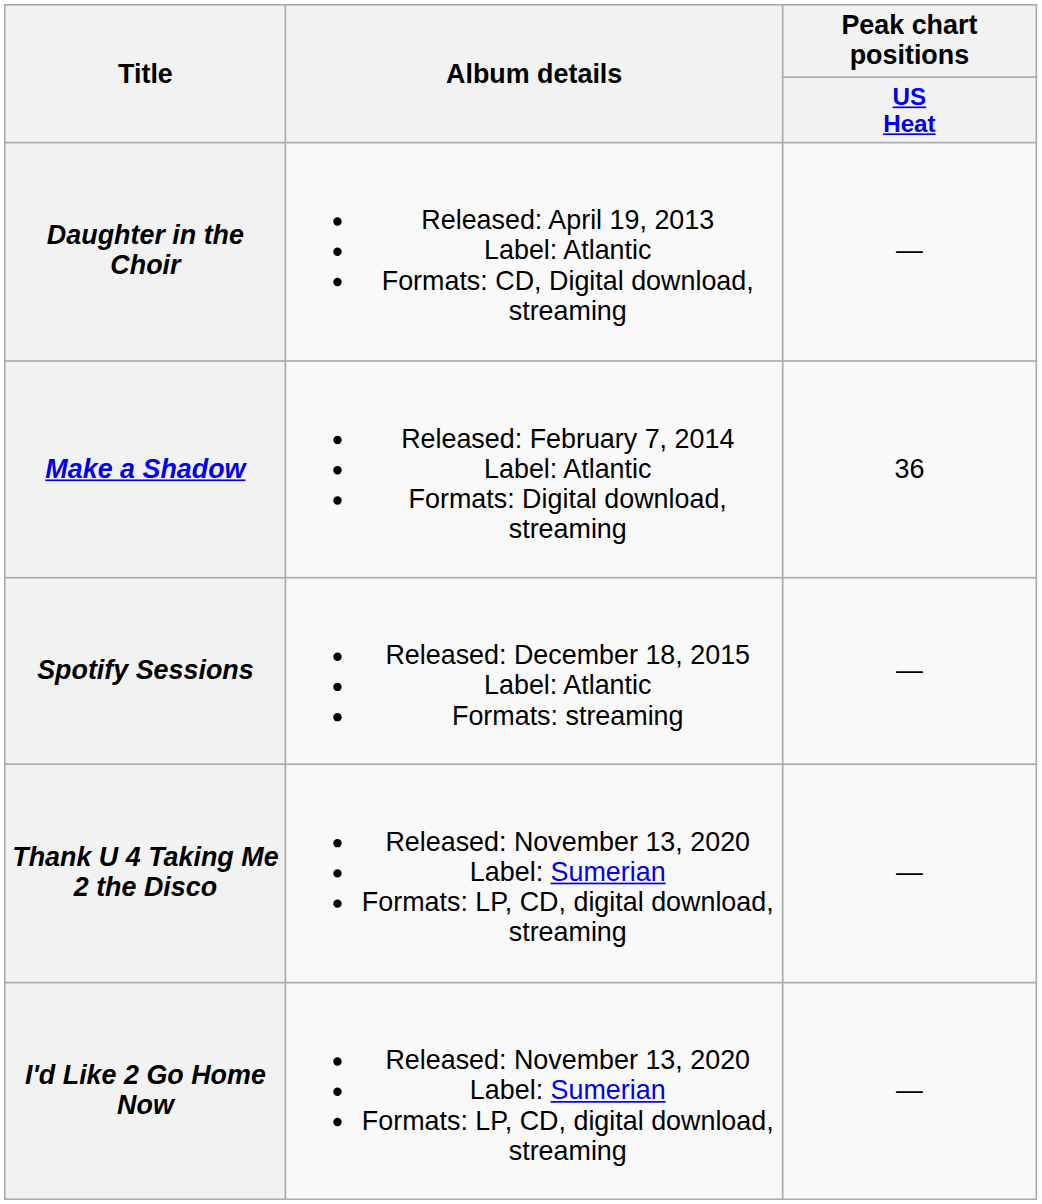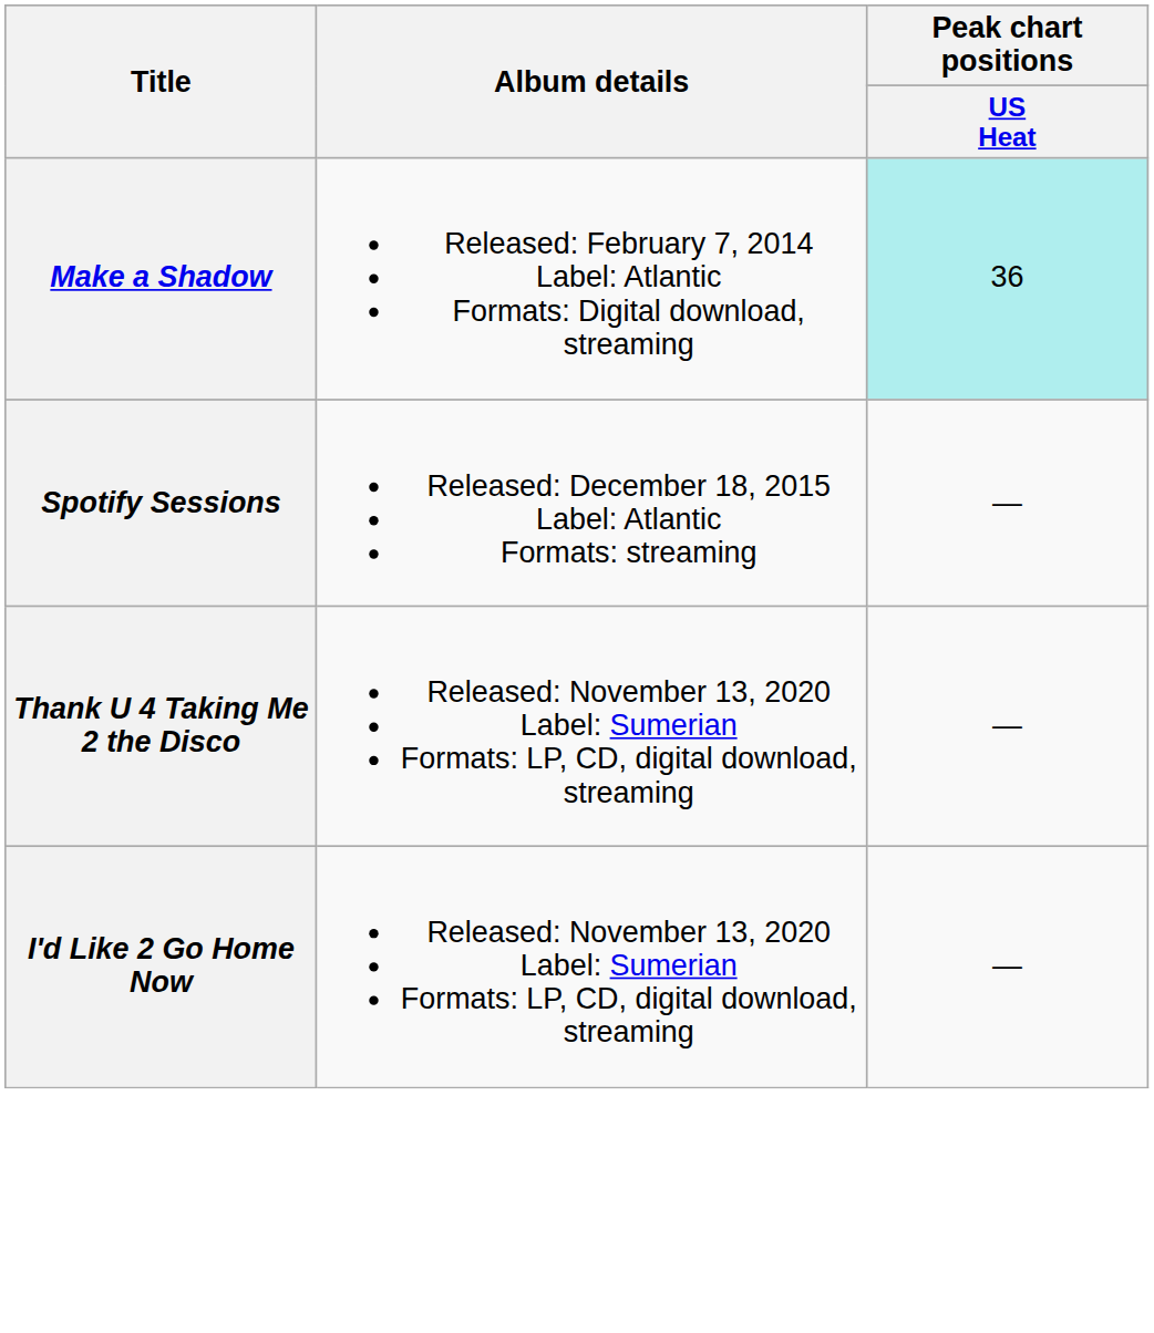- row: Daughter in the Choir | Released: April 19, 2013 Label: Atlantic Formats: CD, Digital download, streaming | —
Make a Shadow | Peak chart positions / US Heat: no background -> paleturquoise background
